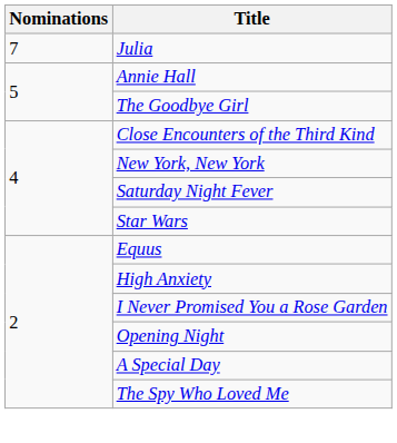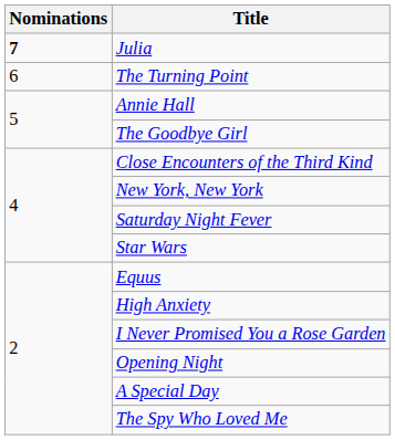Julia | Nominations: normal -> bold
+ row: 6 | The Turning Point
